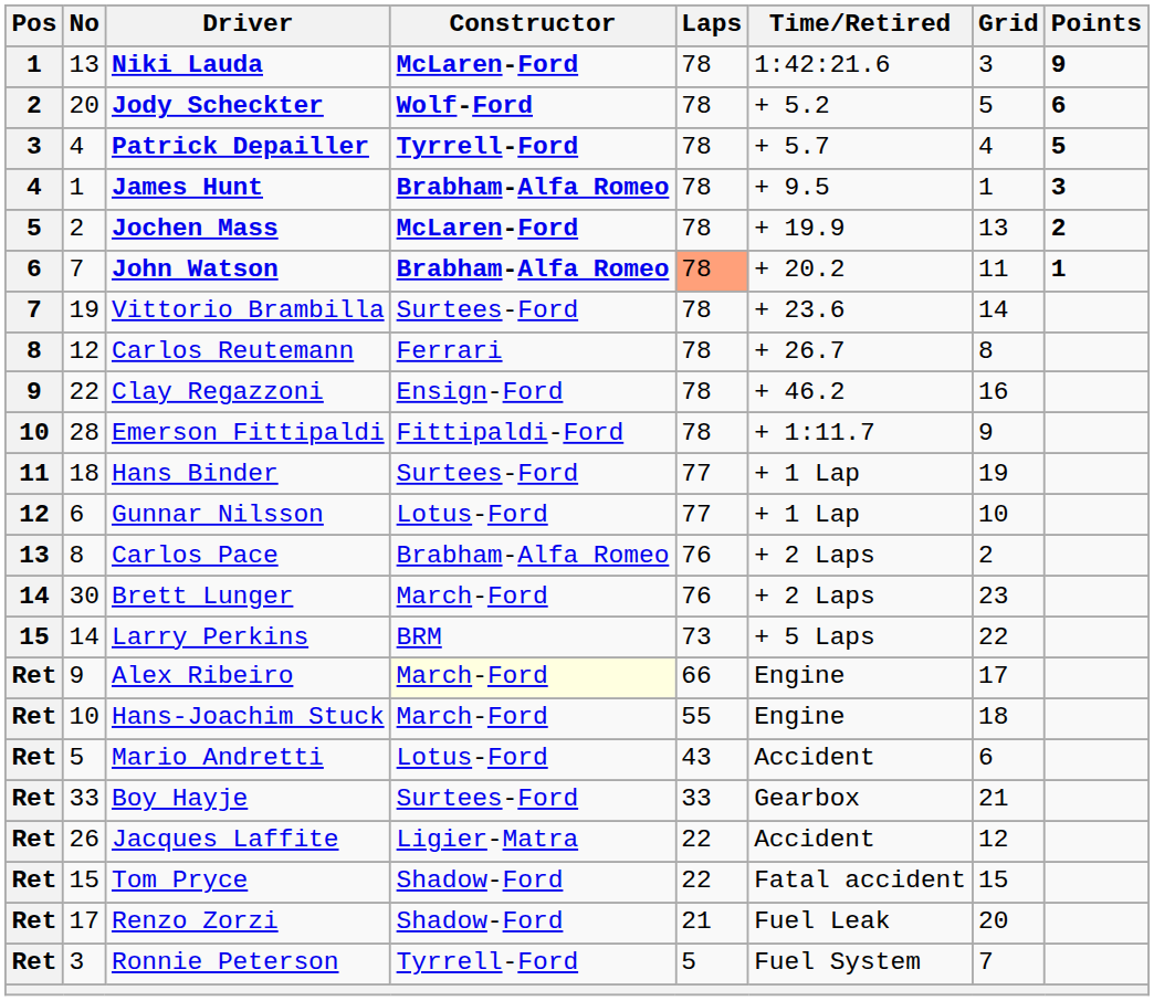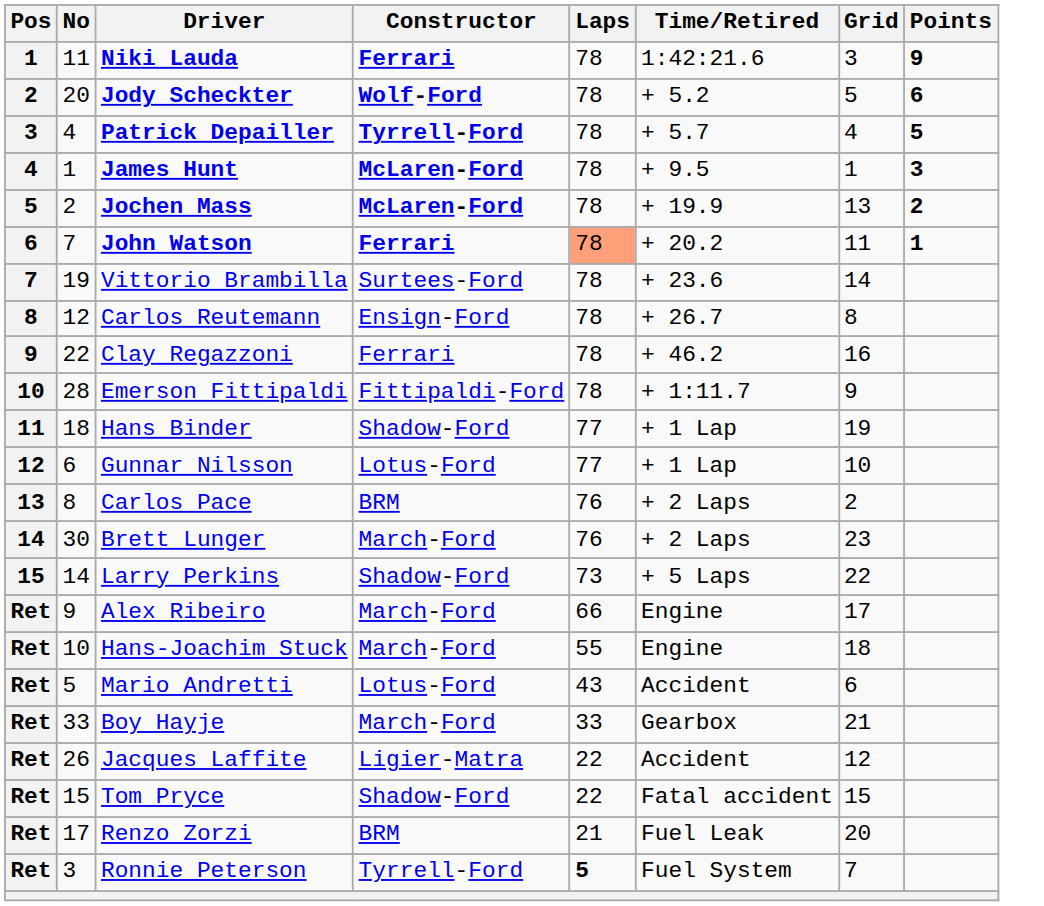Niki Lauda | No: 13 -> 11
Niki Lauda | Constructor: McLaren-Ford -> Ferrari
James Hunt | Constructor: Brabham-Alfa Romeo -> McLaren-Ford
John Watson | Constructor: Brabham-Alfa Romeo -> Ferrari
Carlos Reutemann | Constructor: Ferrari -> Ensign-Ford
Clay Regazzoni | Constructor: Ensign-Ford -> Ferrari
Hans Binder | Constructor: Surtees-Ford -> Shadow-Ford
Carlos Pace | Constructor: Brabham-Alfa Romeo -> BRM
Larry Perkins | Constructor: BRM -> Shadow-Ford
Alex Ribeiro | Constructor: lightyellow background -> no background
Boy Hayje | Constructor: Surtees-Ford -> March-Ford
Renzo Zorzi | Constructor: Shadow-Ford -> BRM
Ronnie Peterson | Laps: normal -> bold
